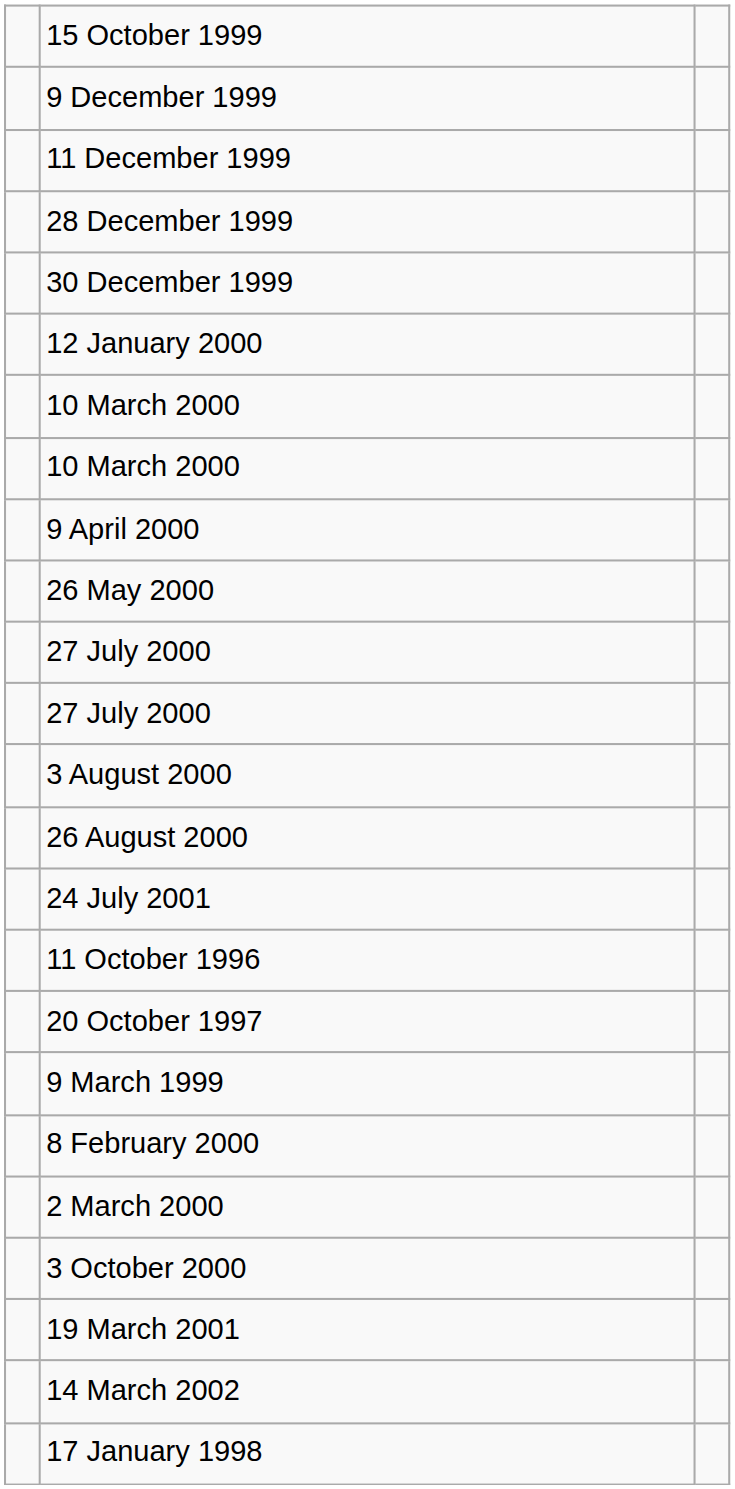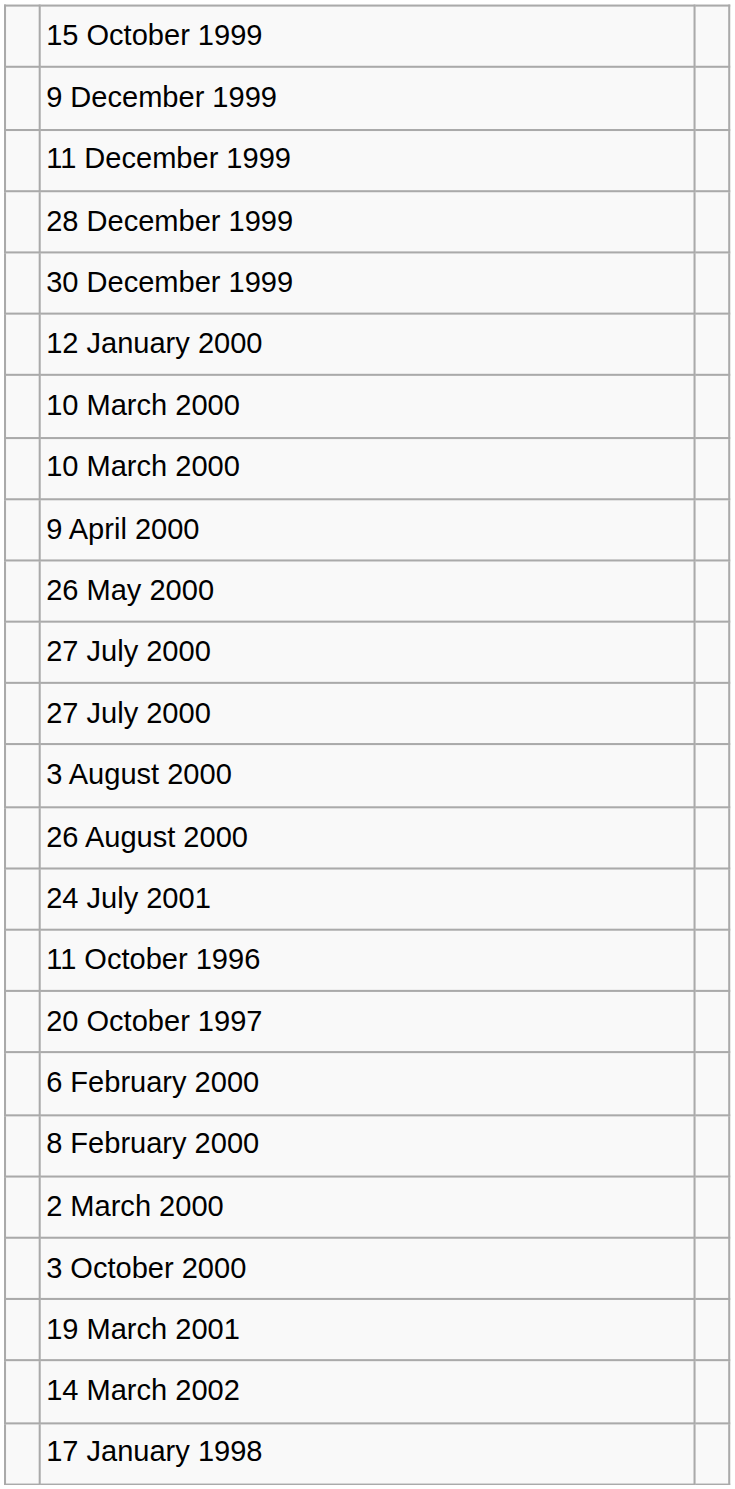- row: 9 March 1999
+ row: 6 February 2000
